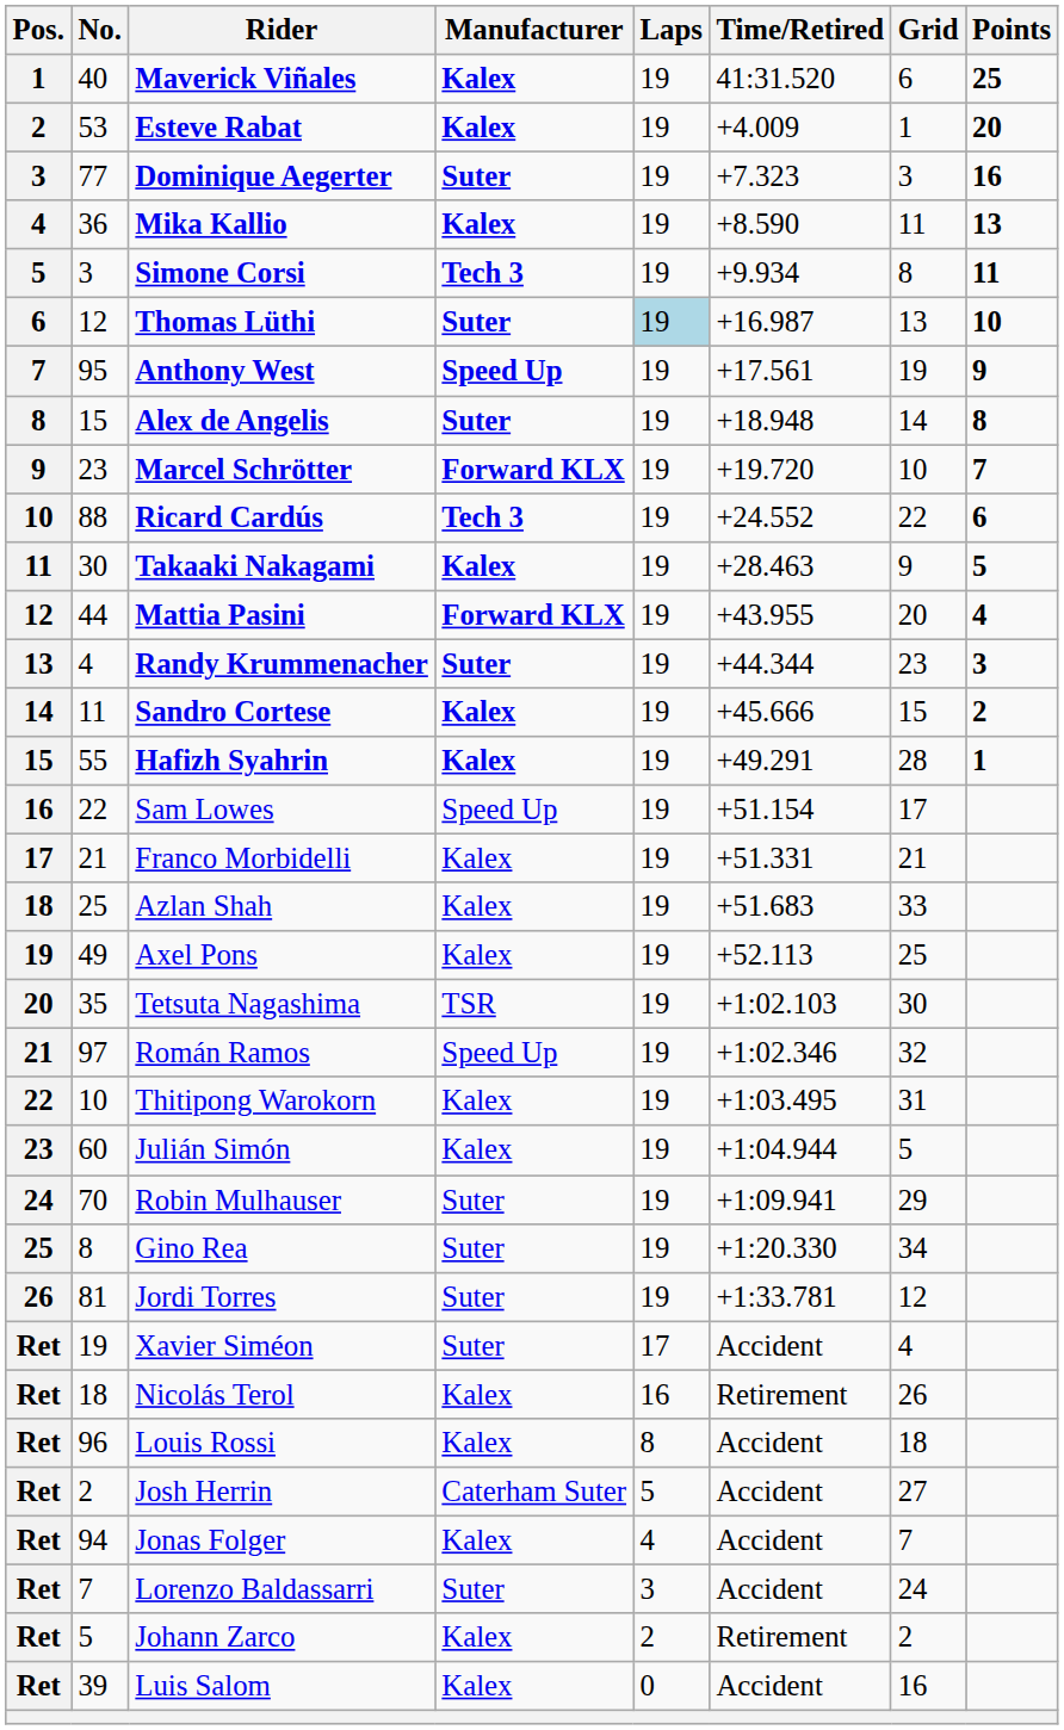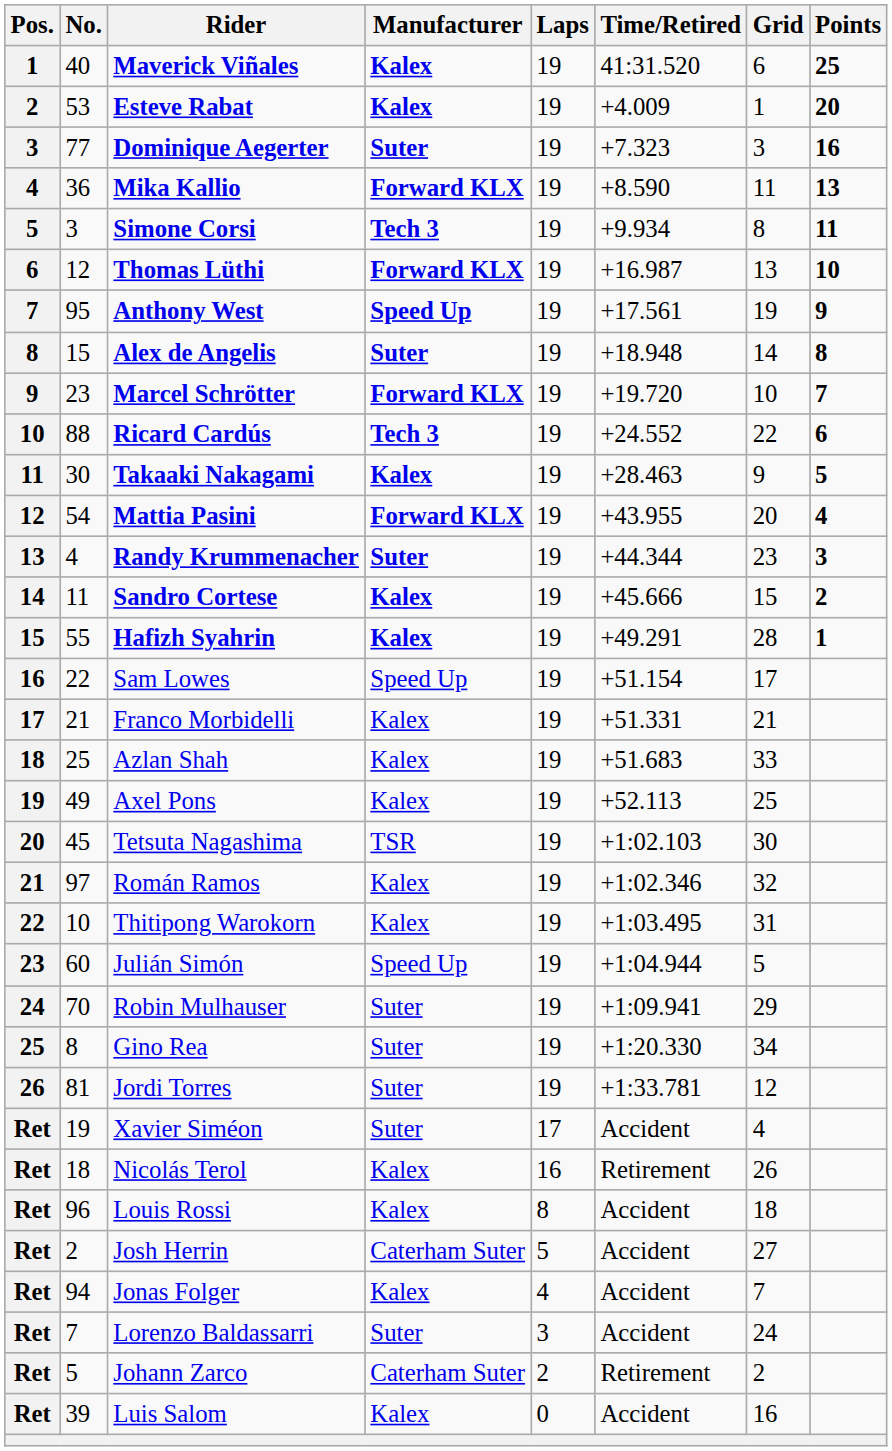Mika Kallio | Manufacturer: Kalex -> Forward KLX
Thomas Lüthi | Manufacturer: Suter -> Forward KLX
Thomas Lüthi | Laps: lightblue background -> no background
Mattia Pasini | No.: 44 -> 54
Tetsuta Nagashima | No.: 35 -> 45
Román Ramos | Manufacturer: Speed Up -> Kalex
Julián Simón | Manufacturer: Kalex -> Speed Up
Johann Zarco | Manufacturer: Kalex -> Caterham Suter
